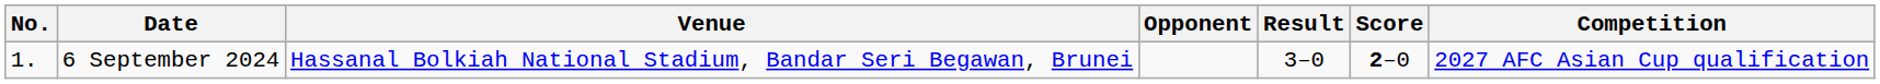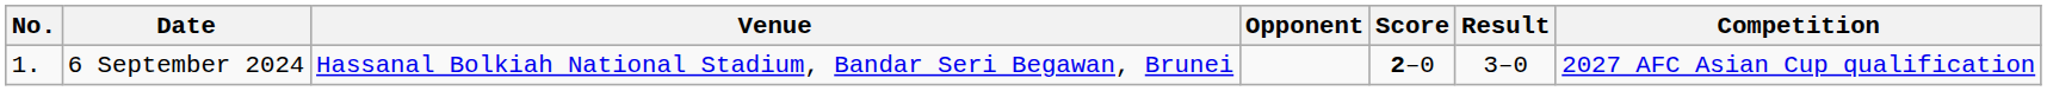columns swapped: Score <-> Result
